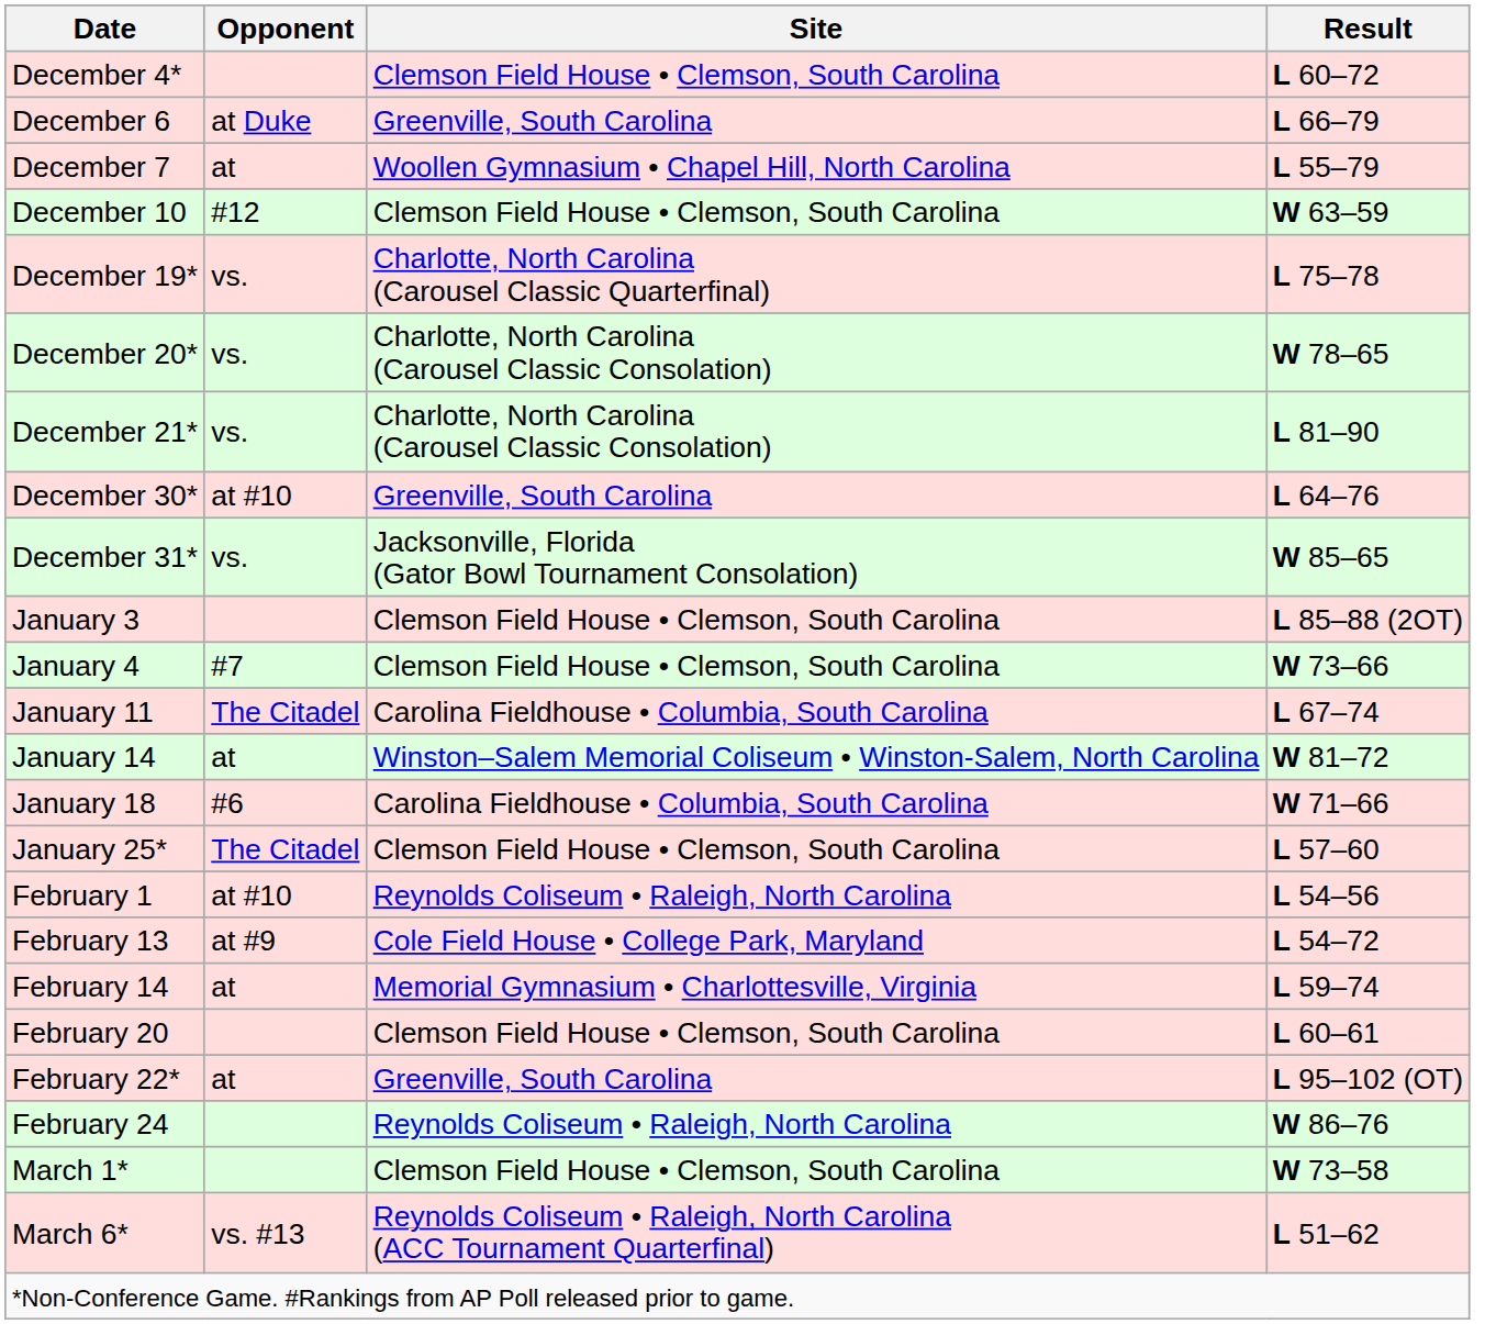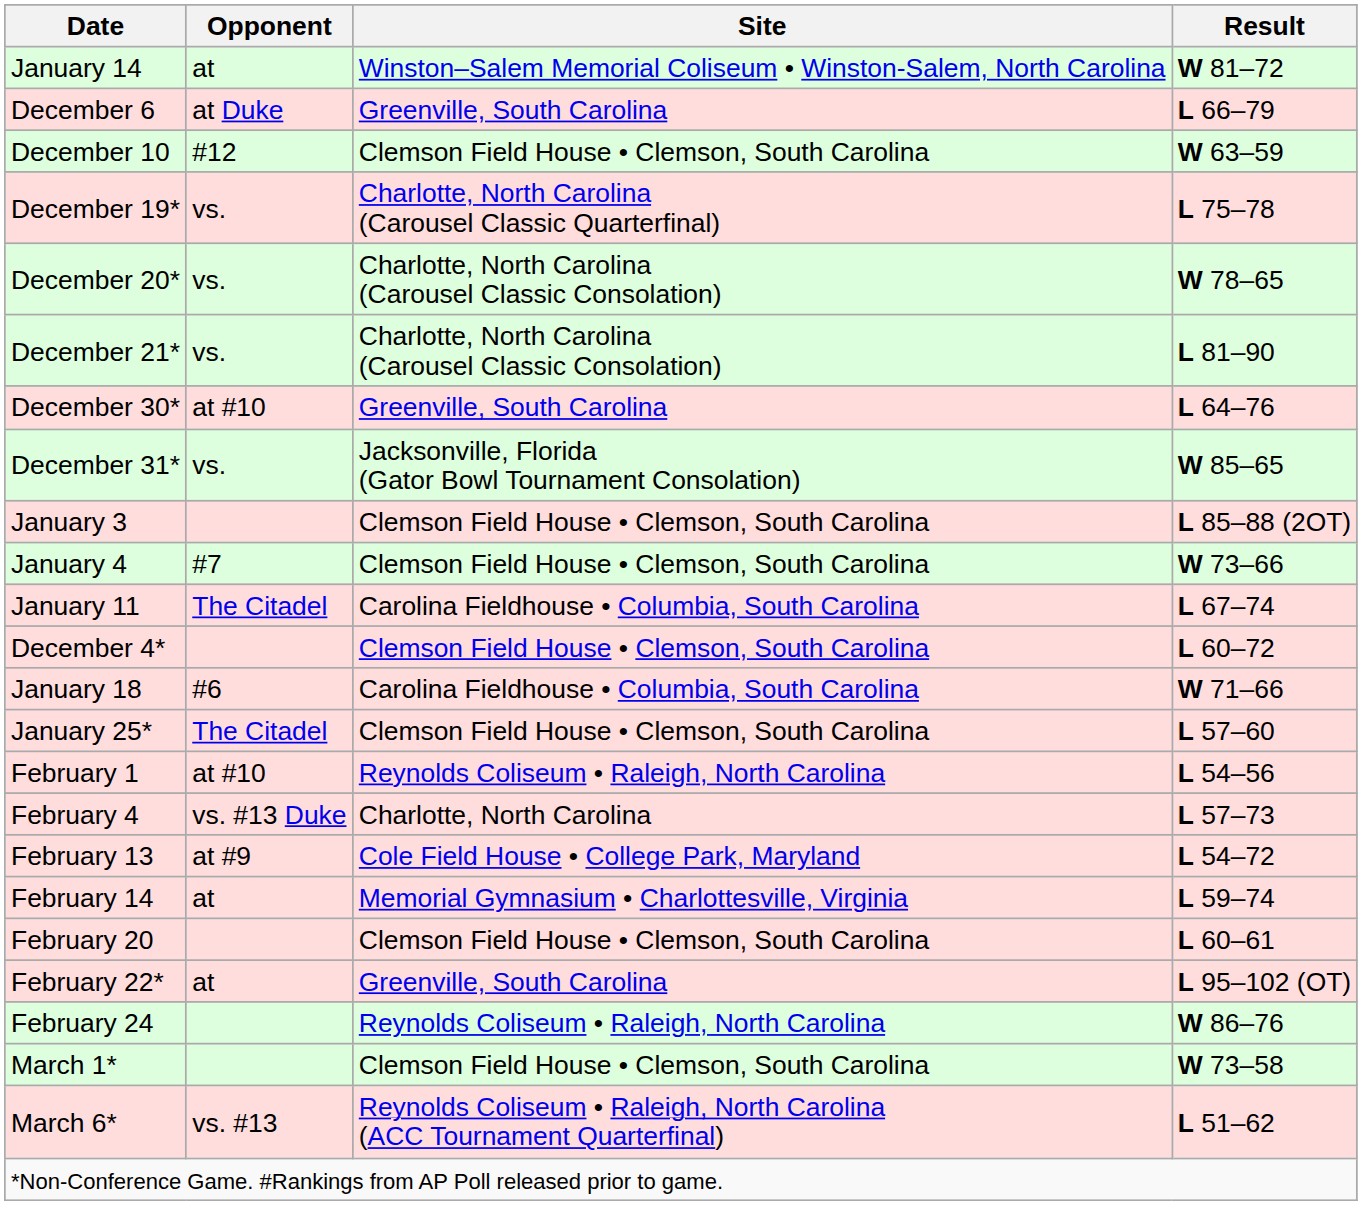rows swapped: December 4* <-> January 14
- row: December 7 | at | Woollen Gymnasium • Chapel Hill, North Carolina | L 55–79
+ row: February 4 | vs. #13 Duke | Charlotte, North Carolina | L 57–73
